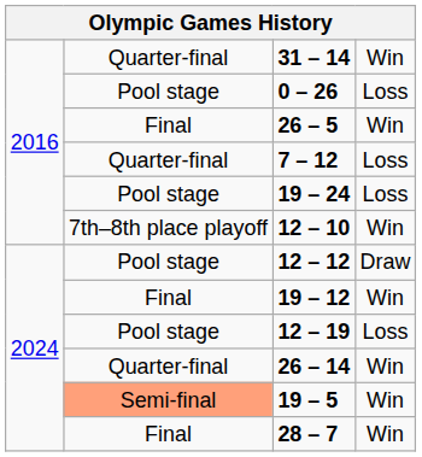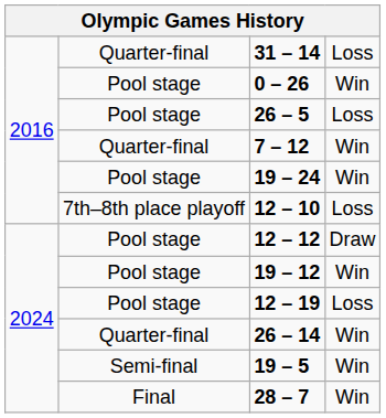31 – 14 | column 4: Win -> Loss
0 – 26 | column 4: Loss -> Win
26 – 5 | column 2: Final -> Pool stage
26 – 5 | column 4: Win -> Loss
7 – 12 | column 4: Loss -> Win
19 – 24 | column 4: Loss -> Win
12 – 10 | column 4: Win -> Loss
19 – 12 | column 2: Final -> Pool stage
19 – 5 | column 2: lightsalmon background -> no background
